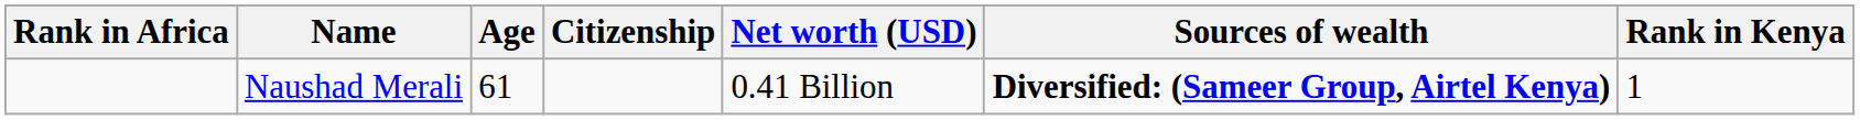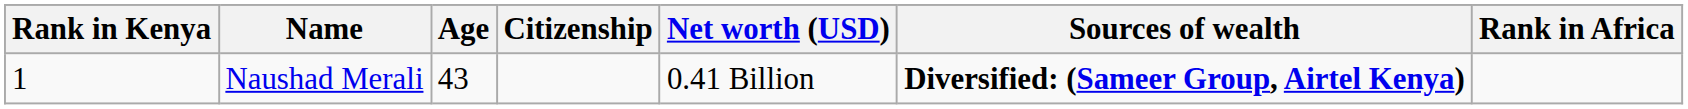columns swapped: Rank in Kenya <-> Rank in Africa
Naushad Merali | Age: 61 -> 43
